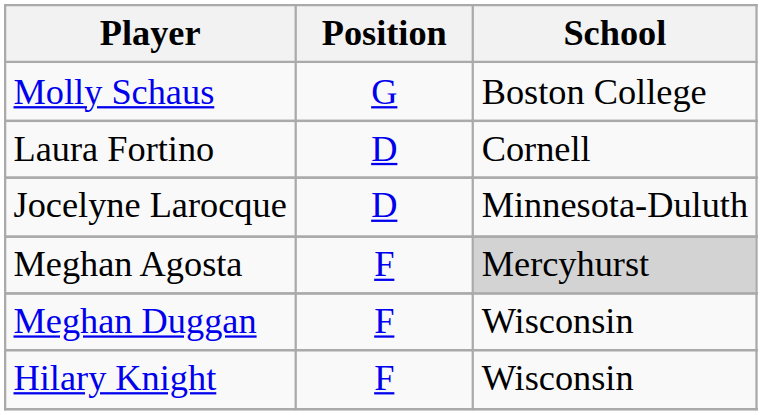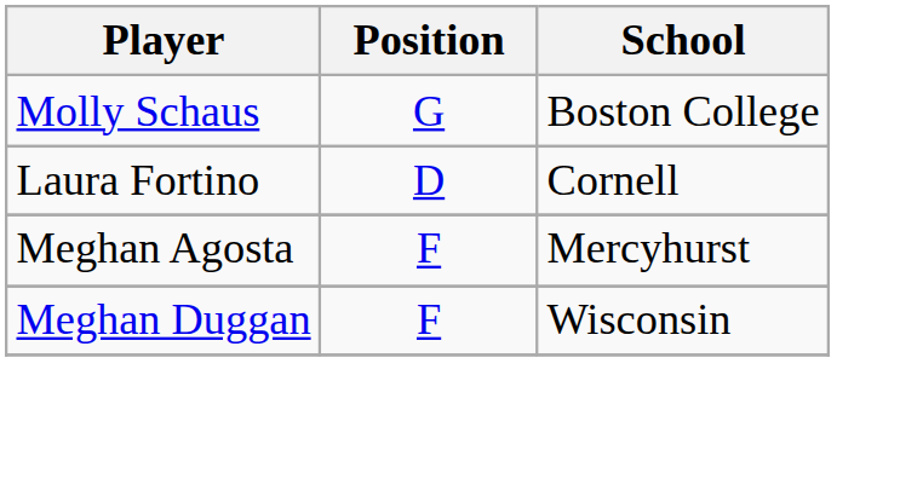- row: Jocelyne Larocque | D | Minnesota-Duluth
Meghan Agosta | School: lightgrey background -> no background
- row: Hilary Knight | F | Wisconsin
